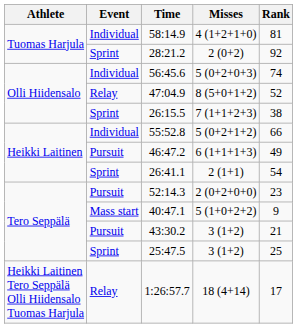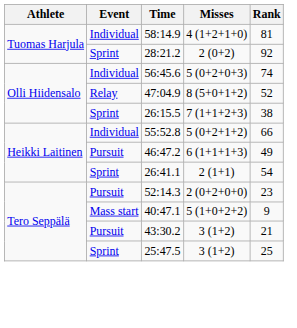- row: Heikki Laitinen Tero Seppälä Olli Hiidensalo Tuomas Harjula | Relay | 1:26:57.7 | 18 (4+14) | 17
